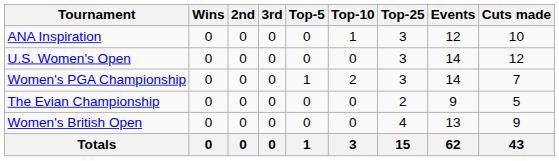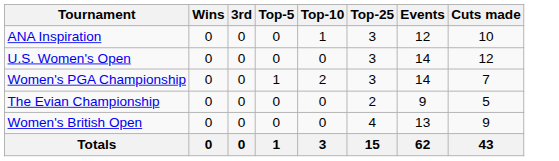- column: 2nd | 0 | 0 | 0 | 0 | 0 | 0
